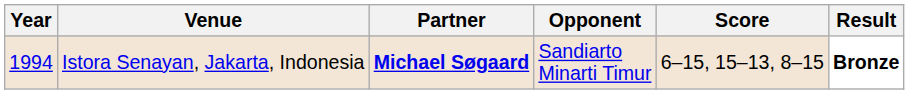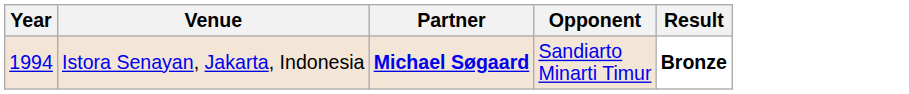- column: Score | 6–15, 15–13, 8–15
